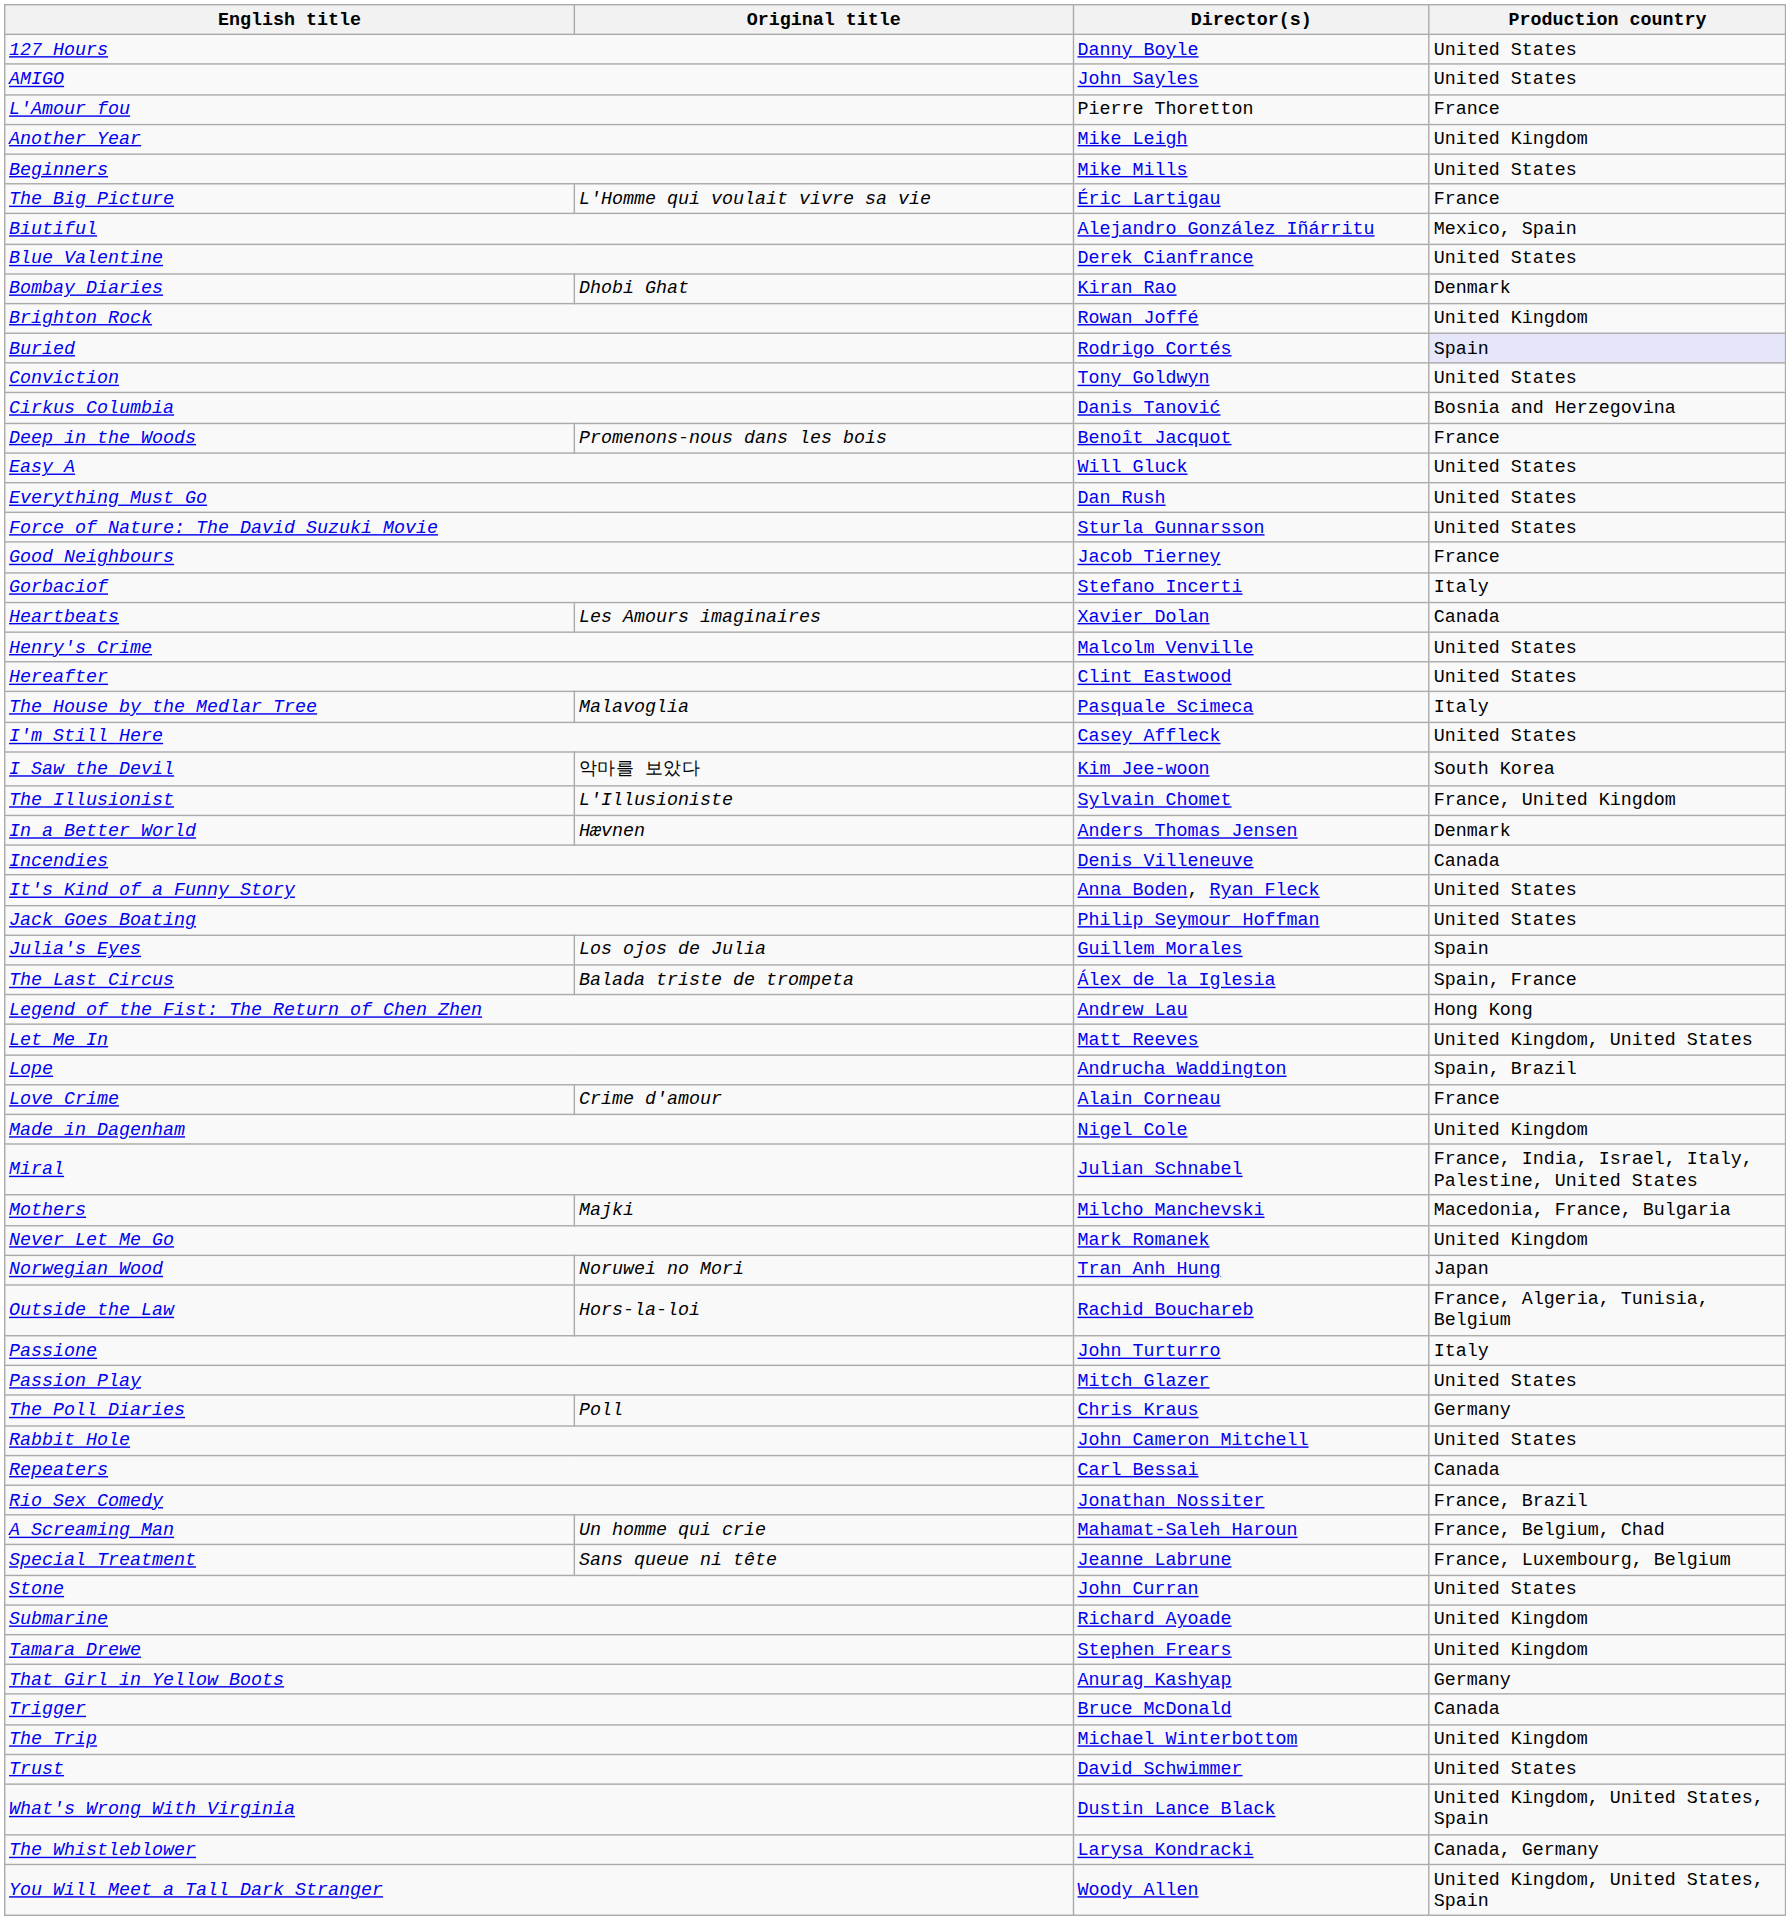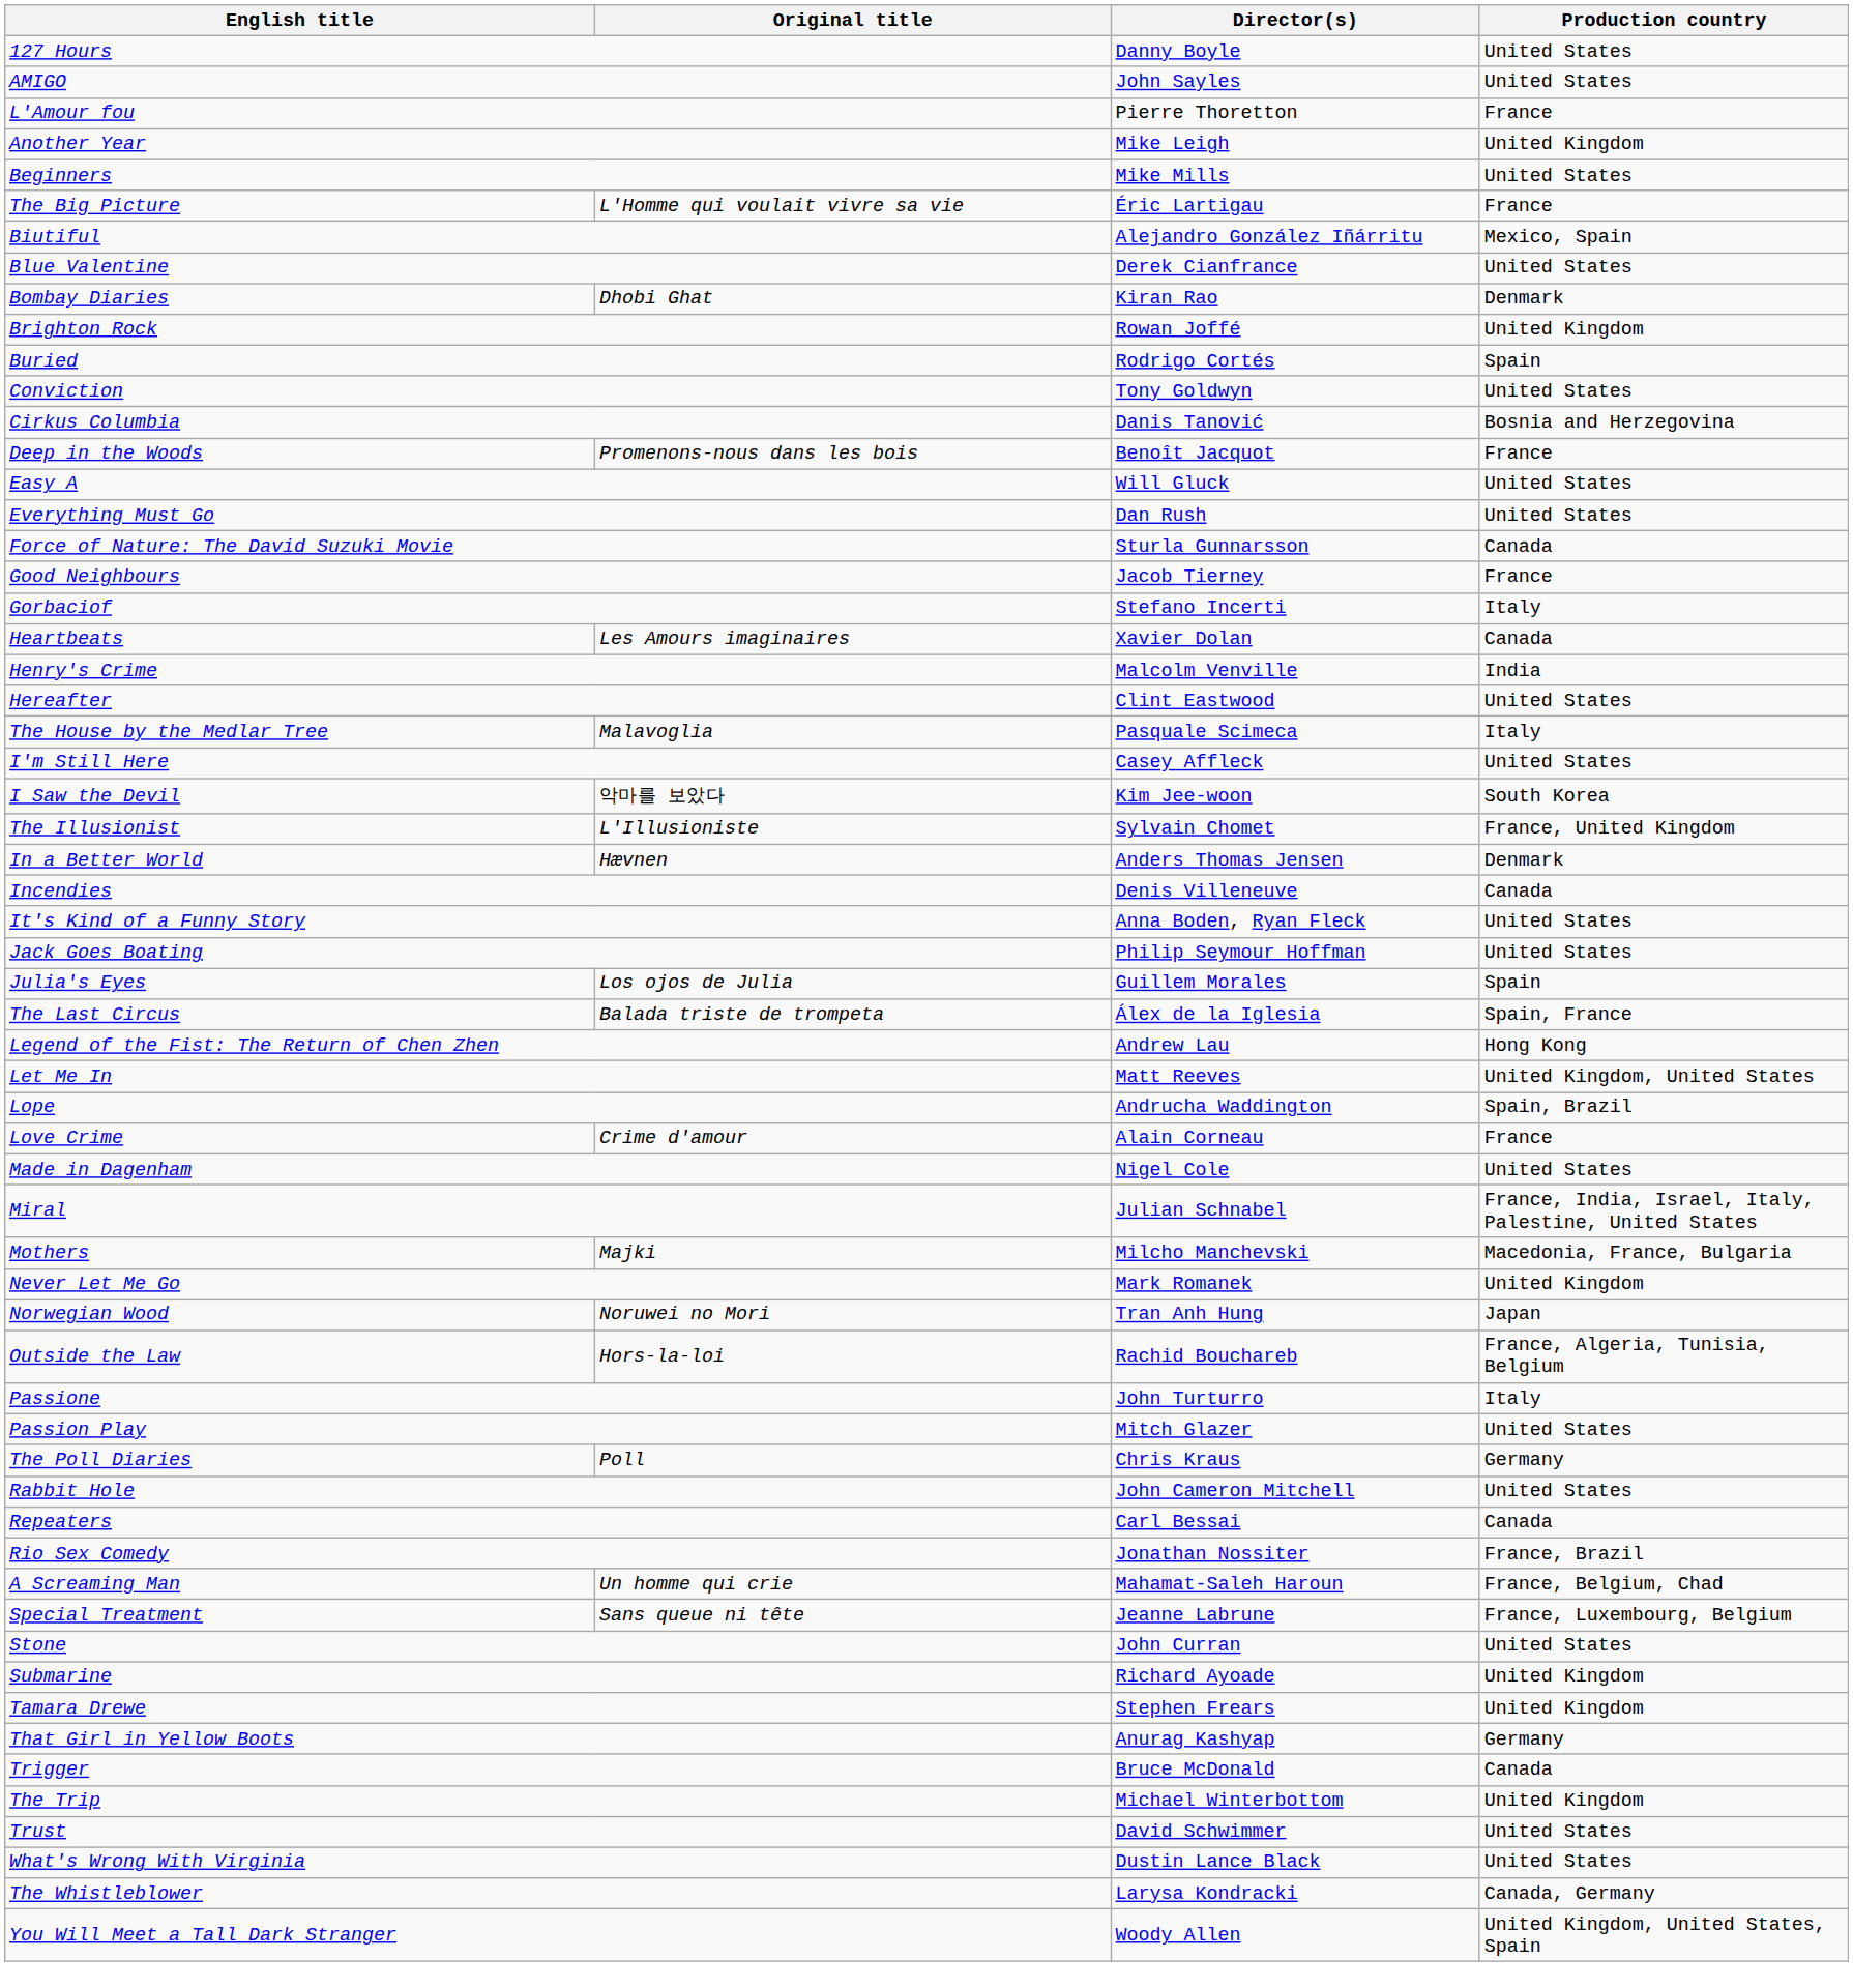Buried | Production country: lavender background -> no background
Force of Nature: The David Suzuki Movie | Production country: United States -> Canada
Henry's Crime | Production country: United States -> India
Made in Dagenham | Production country: United Kingdom -> United States
What's Wrong With Virginia | Production country: United Kingdom, United States, Spain -> United States
